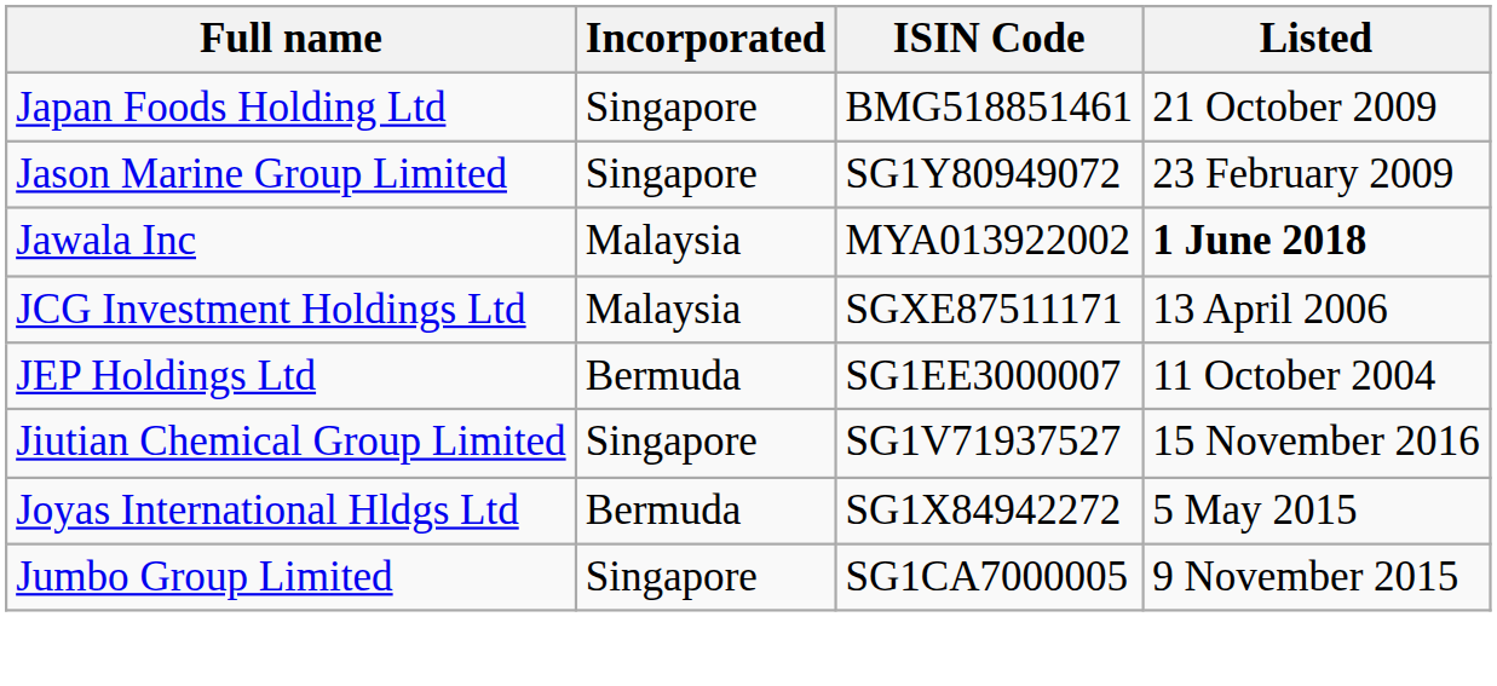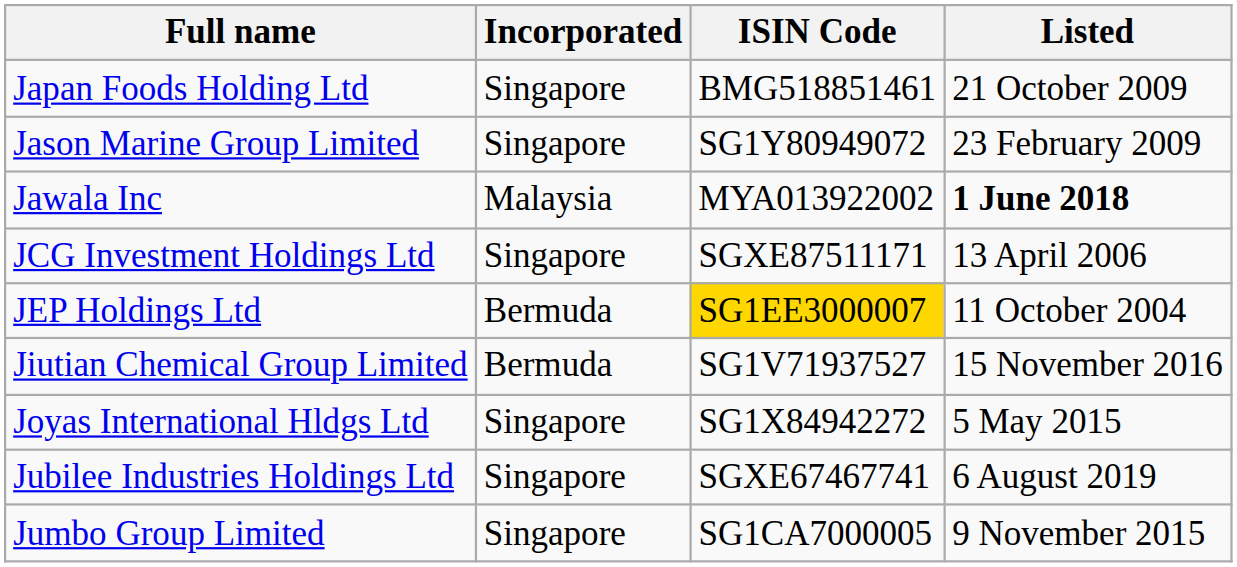JCG Investment Holdings Ltd | Incorporated: Malaysia -> Singapore
JEP Holdings Ltd | ISIN Code: no background -> gold background
Jiutian Chemical Group Limited | Incorporated: Singapore -> Bermuda
Joyas International Hldgs Ltd | Incorporated: Bermuda -> Singapore
+ row: Jubilee Industries Holdings Ltd | Singapore | SGXE67467741 | 6 August 2019
